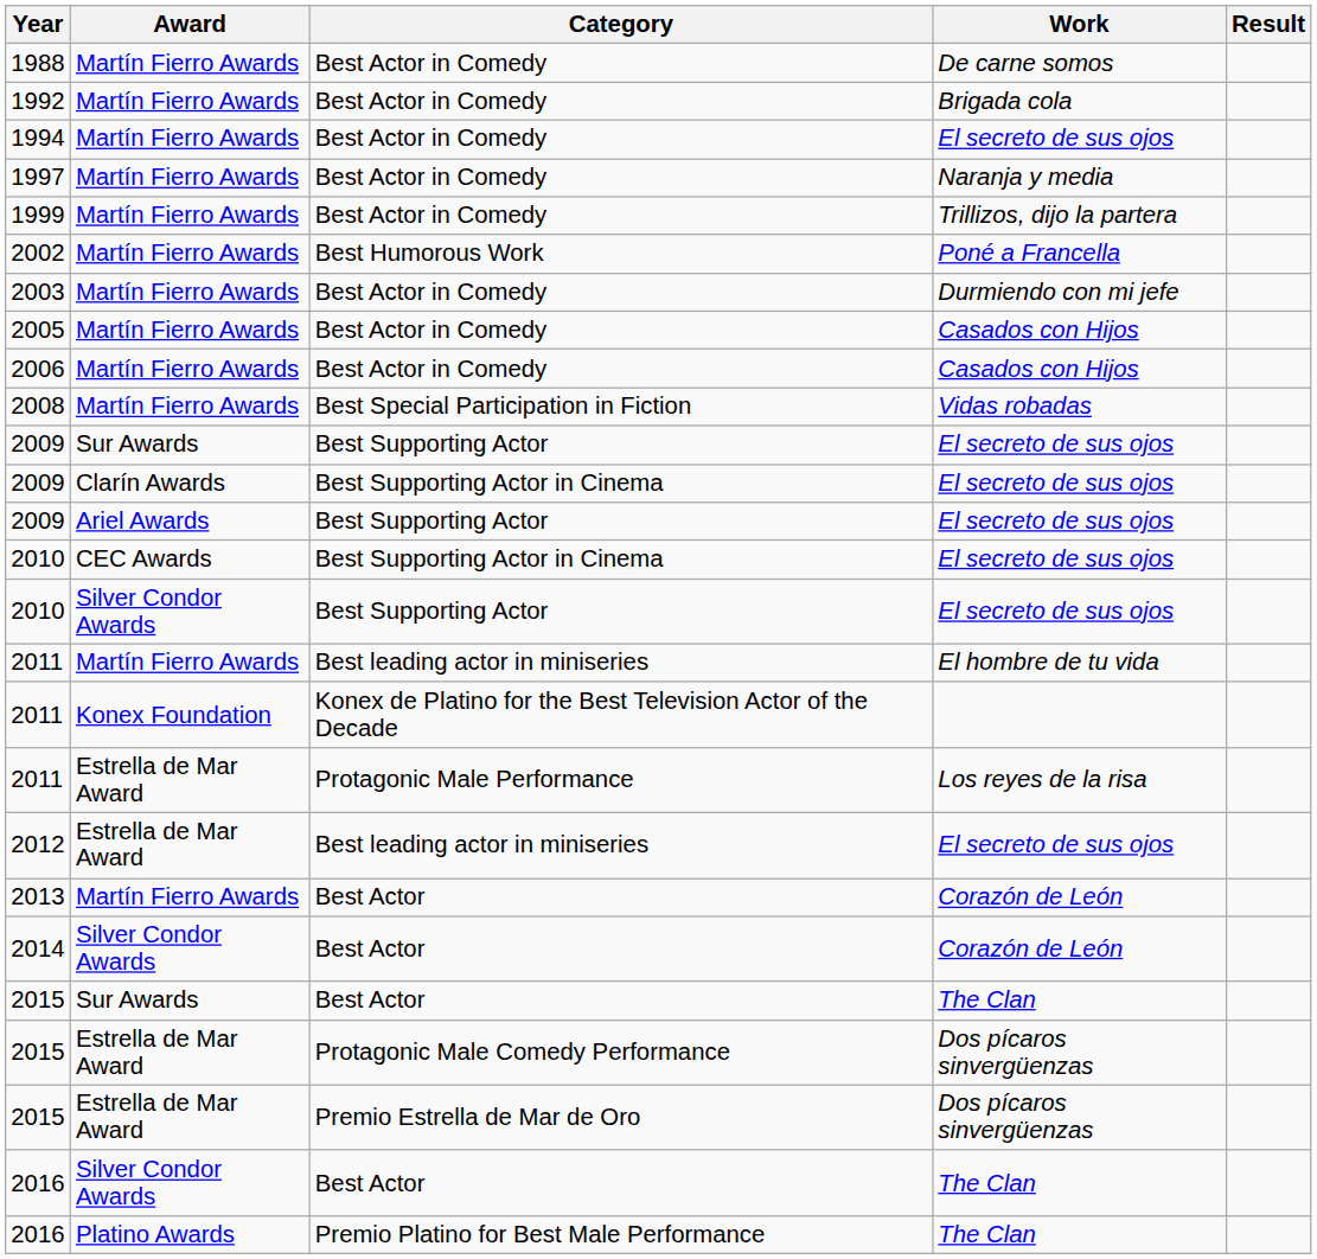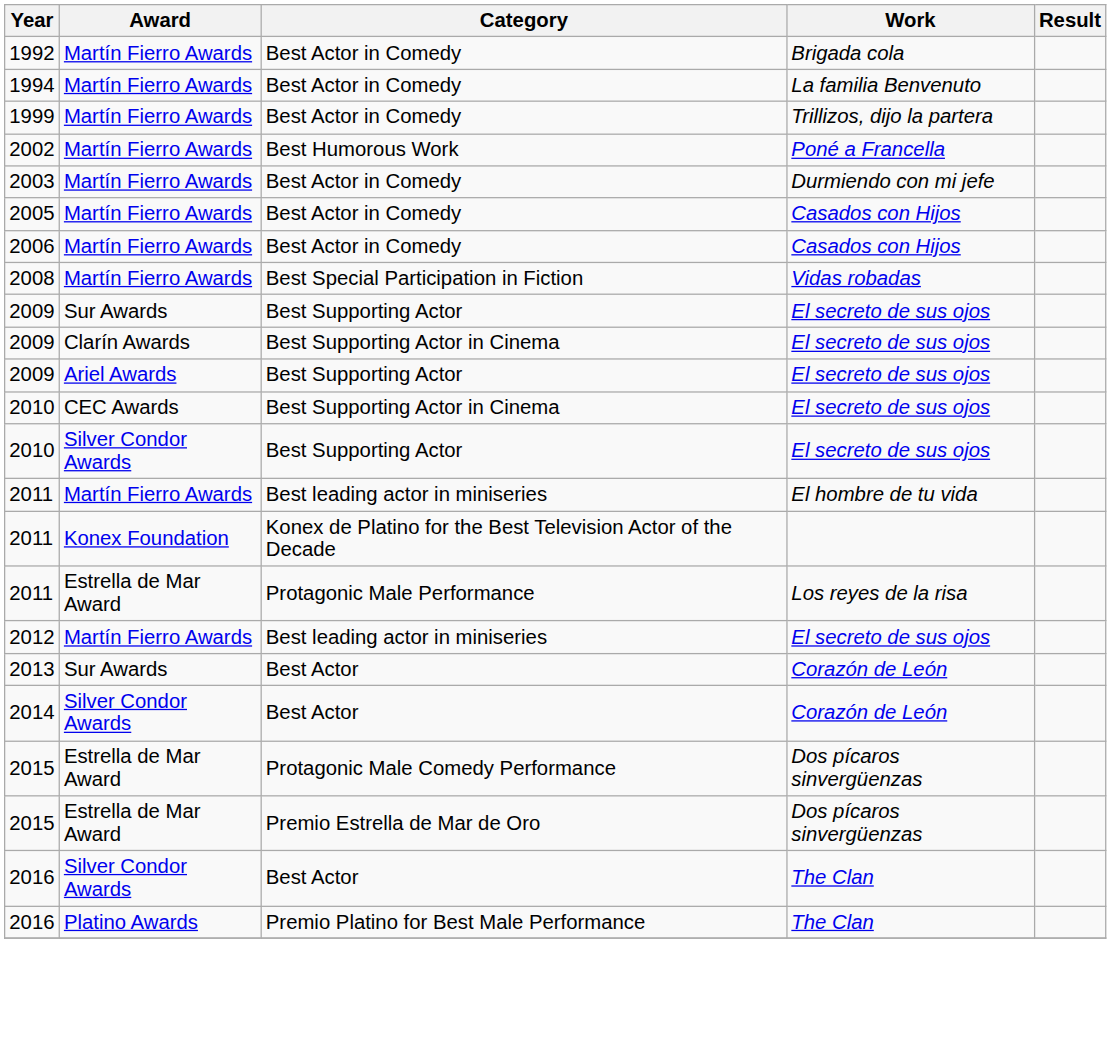- row: 1988 | Martín Fierro Awards | Best Actor in Comedy | De carne somos
1994 | Work: El secreto de sus ojos -> La familia Benvenuto
- row: 1997 | Martín Fierro Awards | Best Actor in Comedy | Naranja y media
2012 | Award: Estrella de Mar Award -> Martín Fierro Awards
2013 | Award: Martín Fierro Awards -> Sur Awards
- row: 2015 | Sur Awards | Best Actor | The Clan
